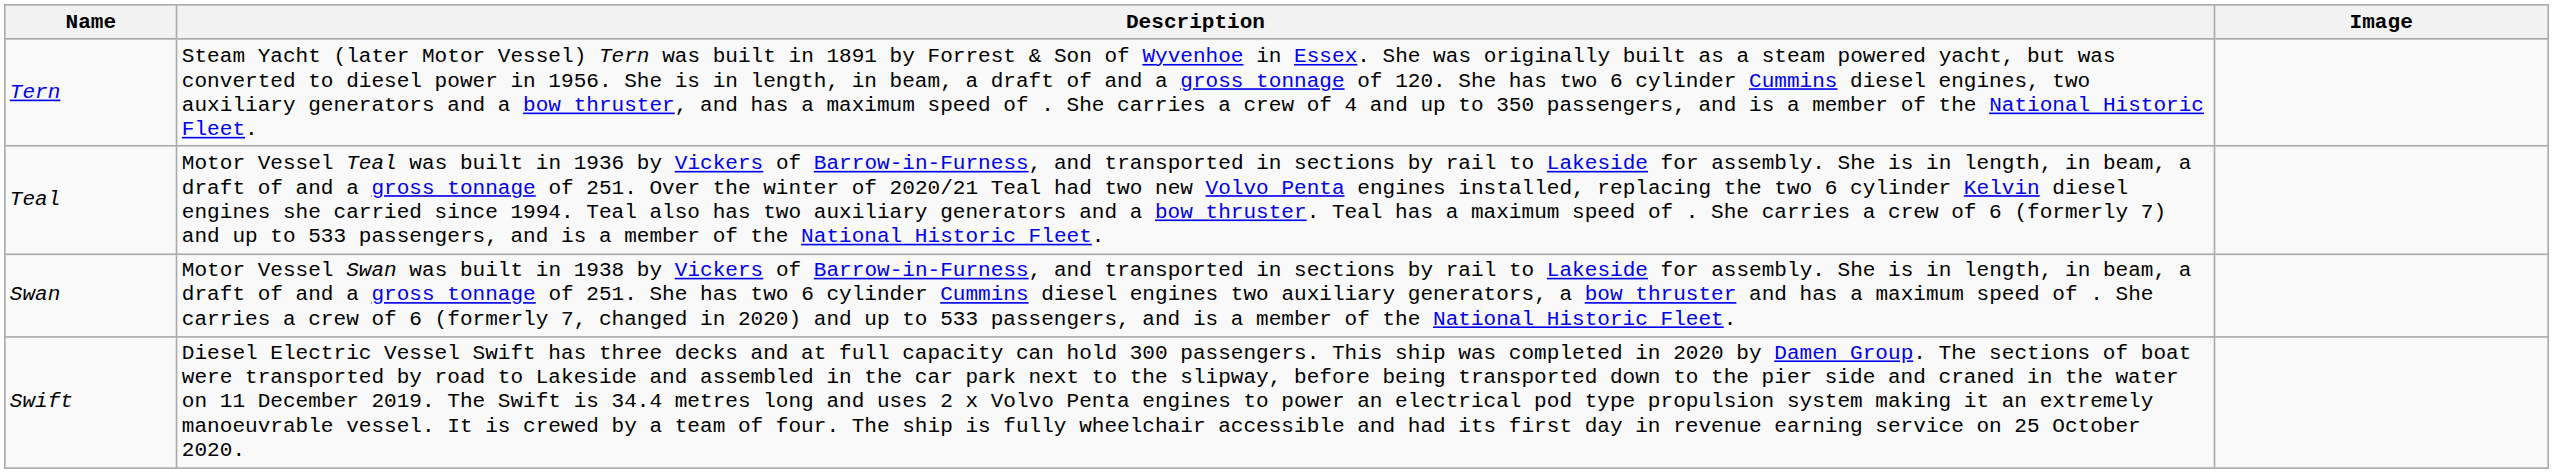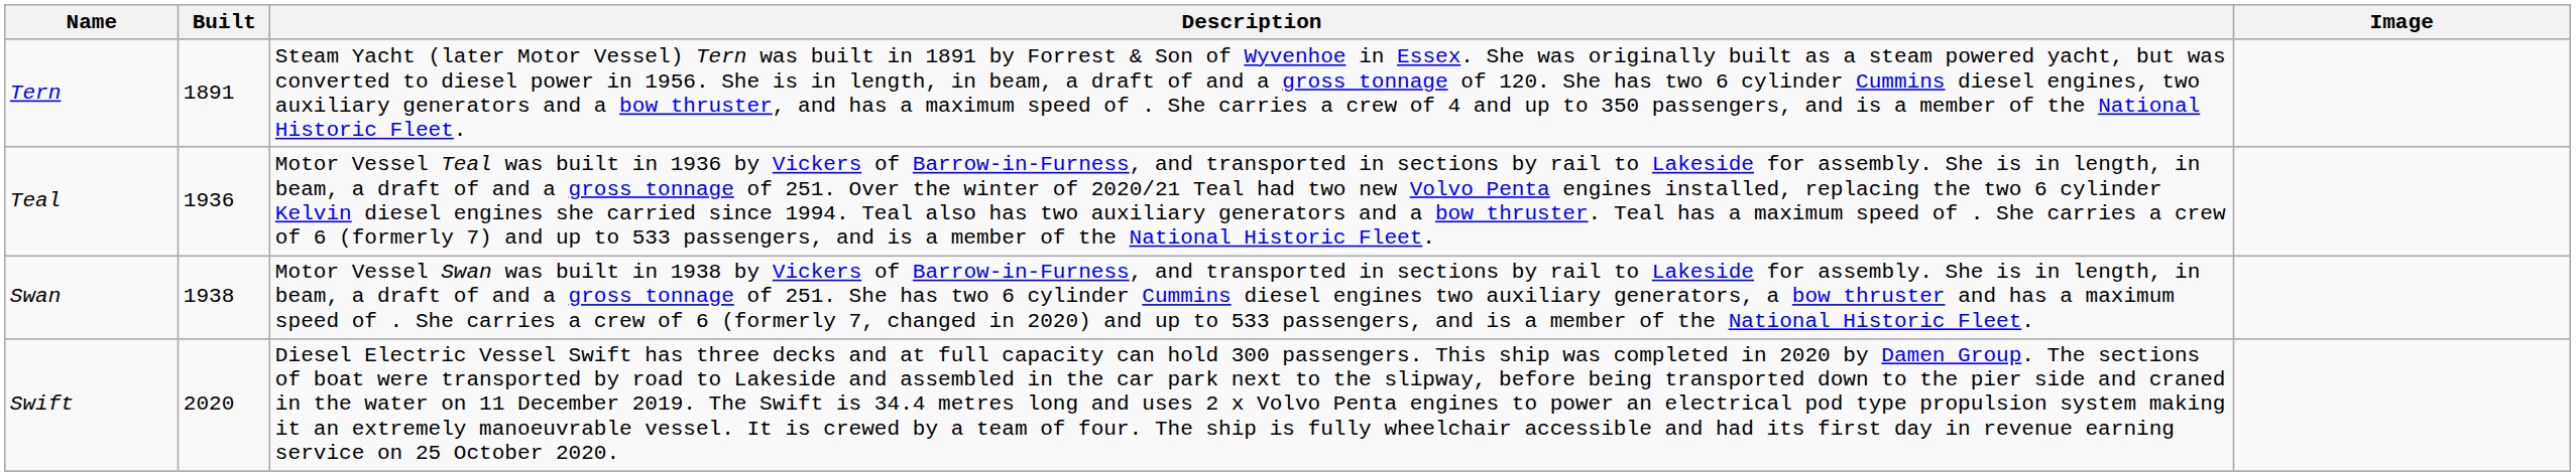+ column: Built | 1891 | 1936 | 1938 | 2020
